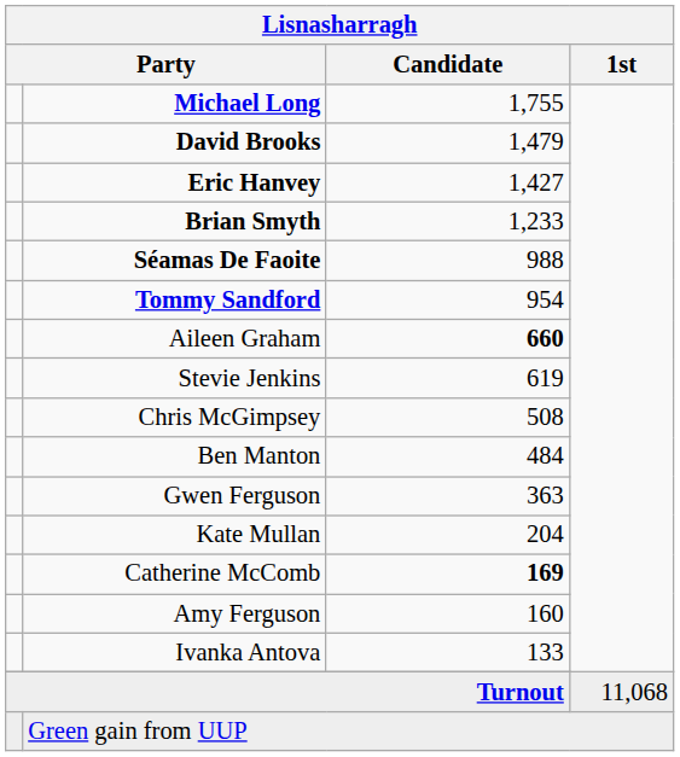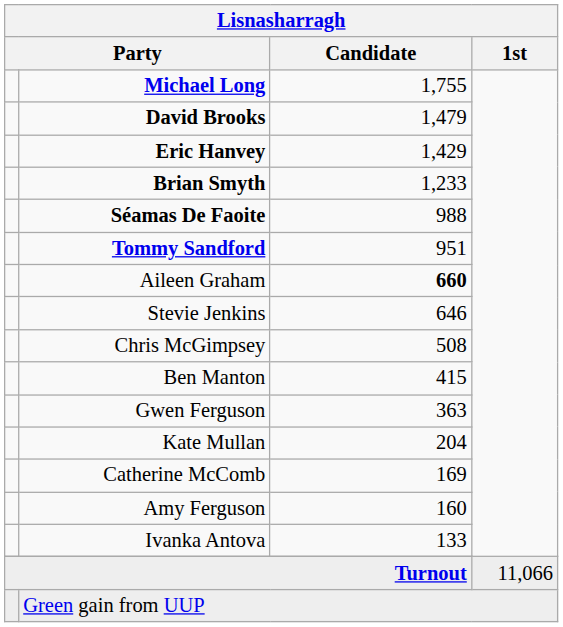Eric Hanvey | Lisnasharragh / Candidate: 1,427 -> 1,429
Tommy Sandford | Lisnasharragh / Candidate: 954 -> 951
Stevie Jenkins | Lisnasharragh / Candidate: 619 -> 646
Ben Manton | Lisnasharragh / Candidate: 484 -> 415
Catherine McComb | Lisnasharragh / Candidate: bold -> normal
Turnout | Lisnasharragh / 1st: 11,068 -> 11,066
